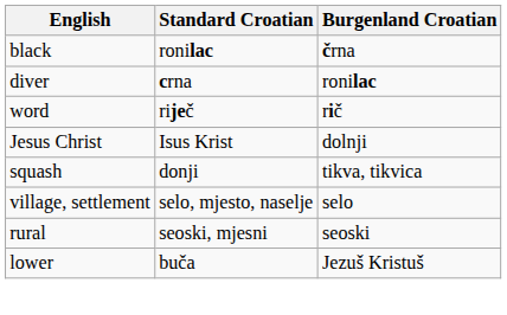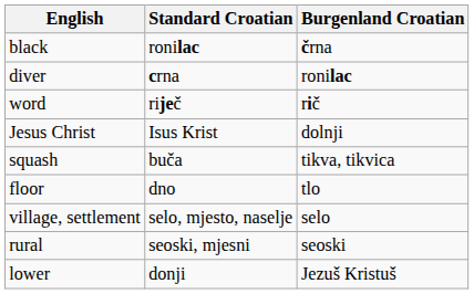squash | Standard Croatian: donji -> buča
+ row: floor | dno | tlo
lower | Standard Croatian: buča -> donji
